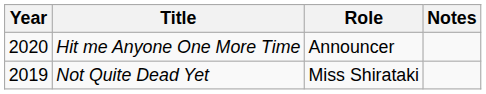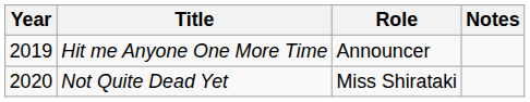Hit me Anyone One More Time | Year: 2020 -> 2019
Not Quite Dead Yet | Year: 2019 -> 2020
